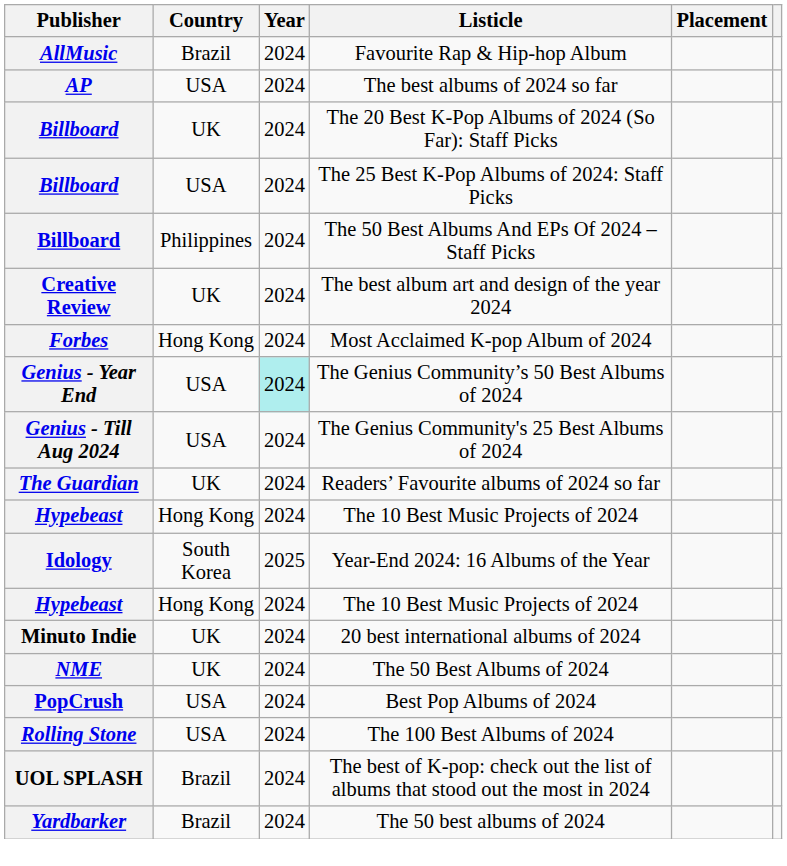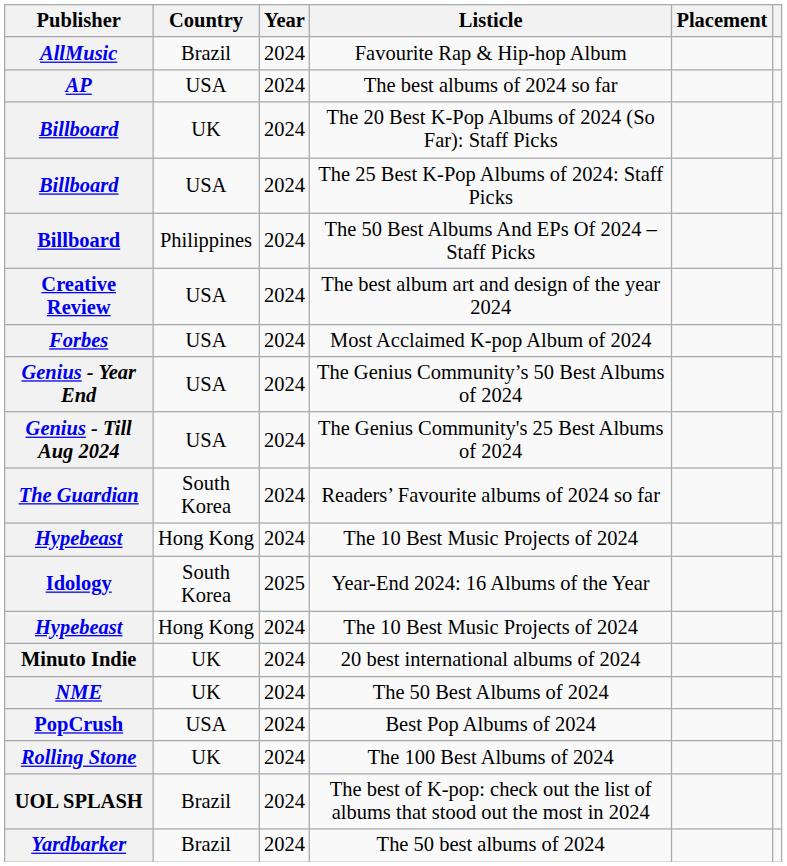The best album art and design of the year 2024 | Country: UK -> USA
Most Acclaimed K-pop Album of 2024 | Country: Hong Kong -> USA
The Genius Community’s 50 Best Albums of 2024 | Year: paleturquoise background -> no background
Readers’ Favourite albums of 2024 so far | Country: UK -> South Korea
The 100 Best Albums of 2024 | Country: USA -> UK
